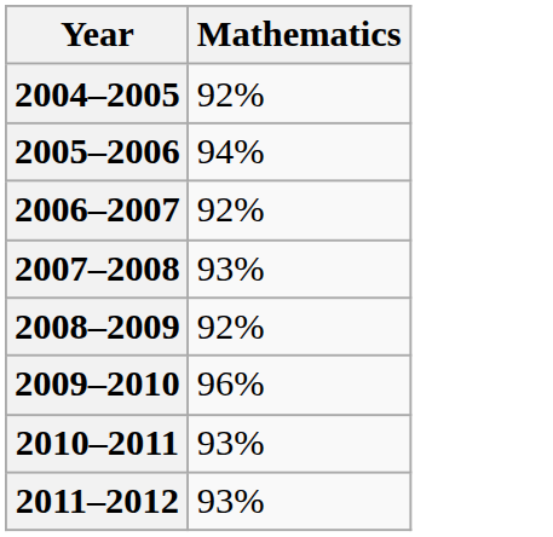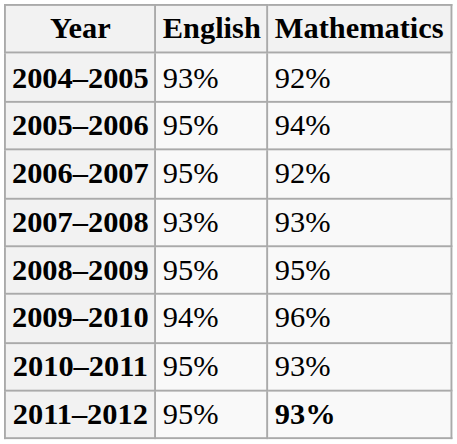+ column: English | 93% | 95% | 95% | 93% | 95% | 94% | 95% | 95%
2008–2009 | Mathematics: 92% -> 95%
2011–2012 | Mathematics: normal -> bold
